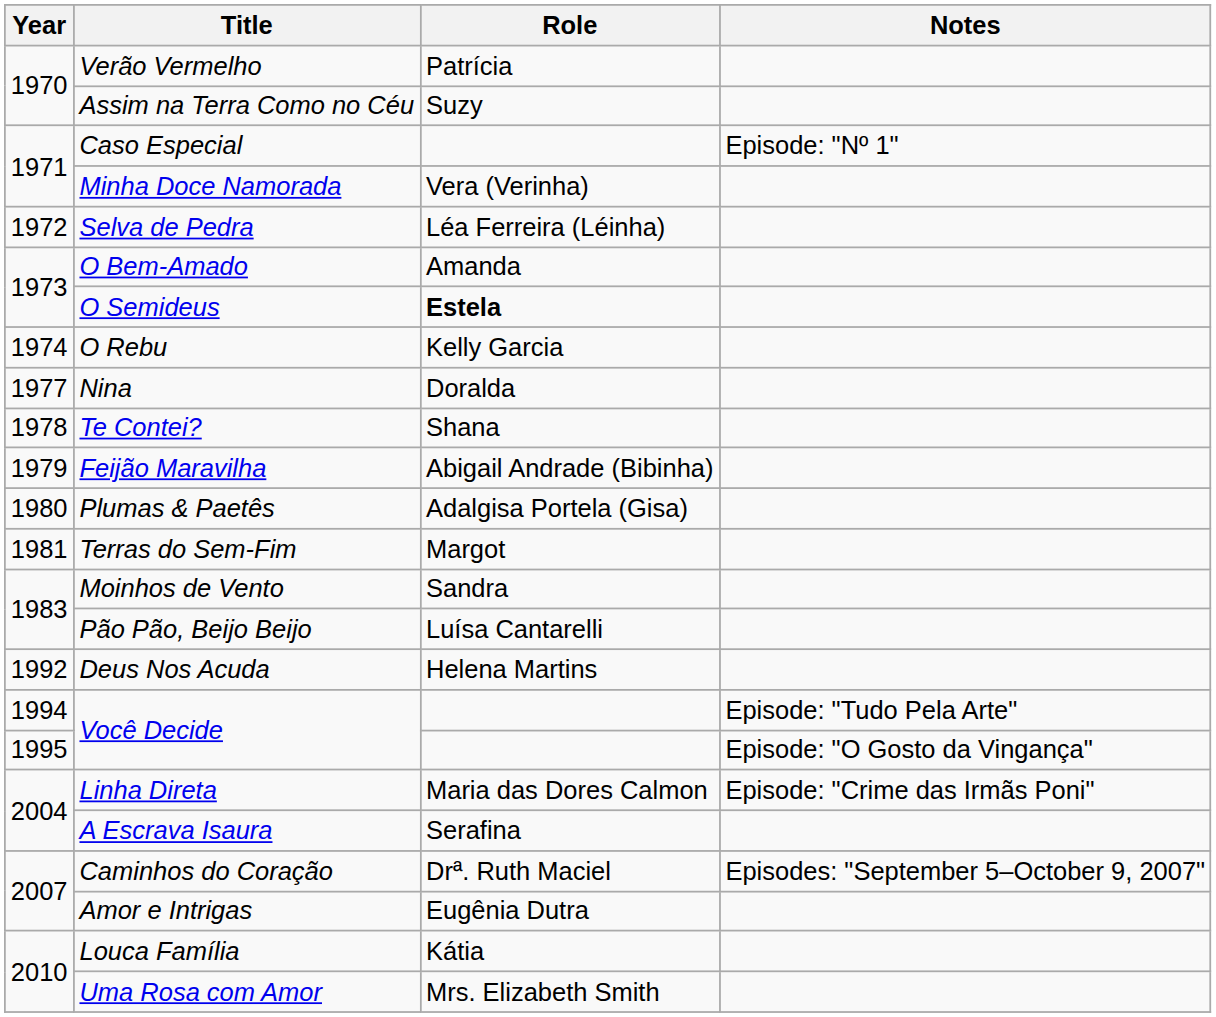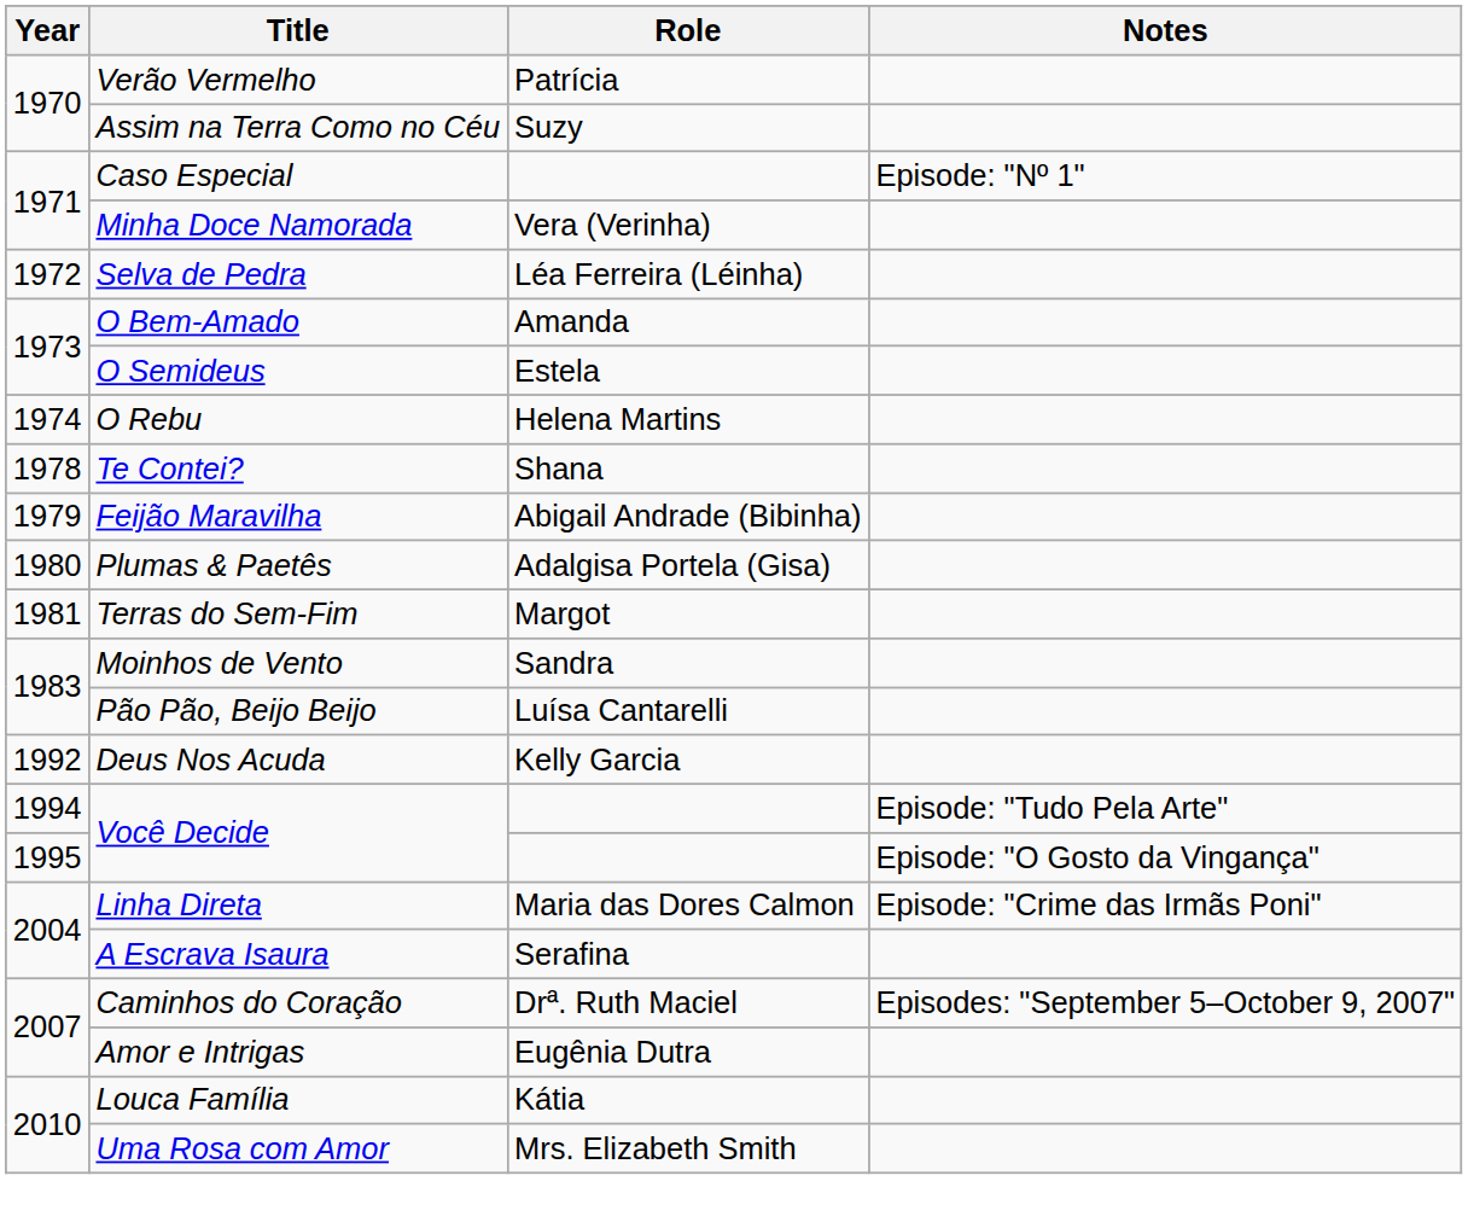O Semideus | Role: bold -> normal
O Rebu | Role: Kelly Garcia -> Helena Martins
- row: 1977 | Nina | Doralda
Deus Nos Acuda | Role: Helena Martins -> Kelly Garcia
